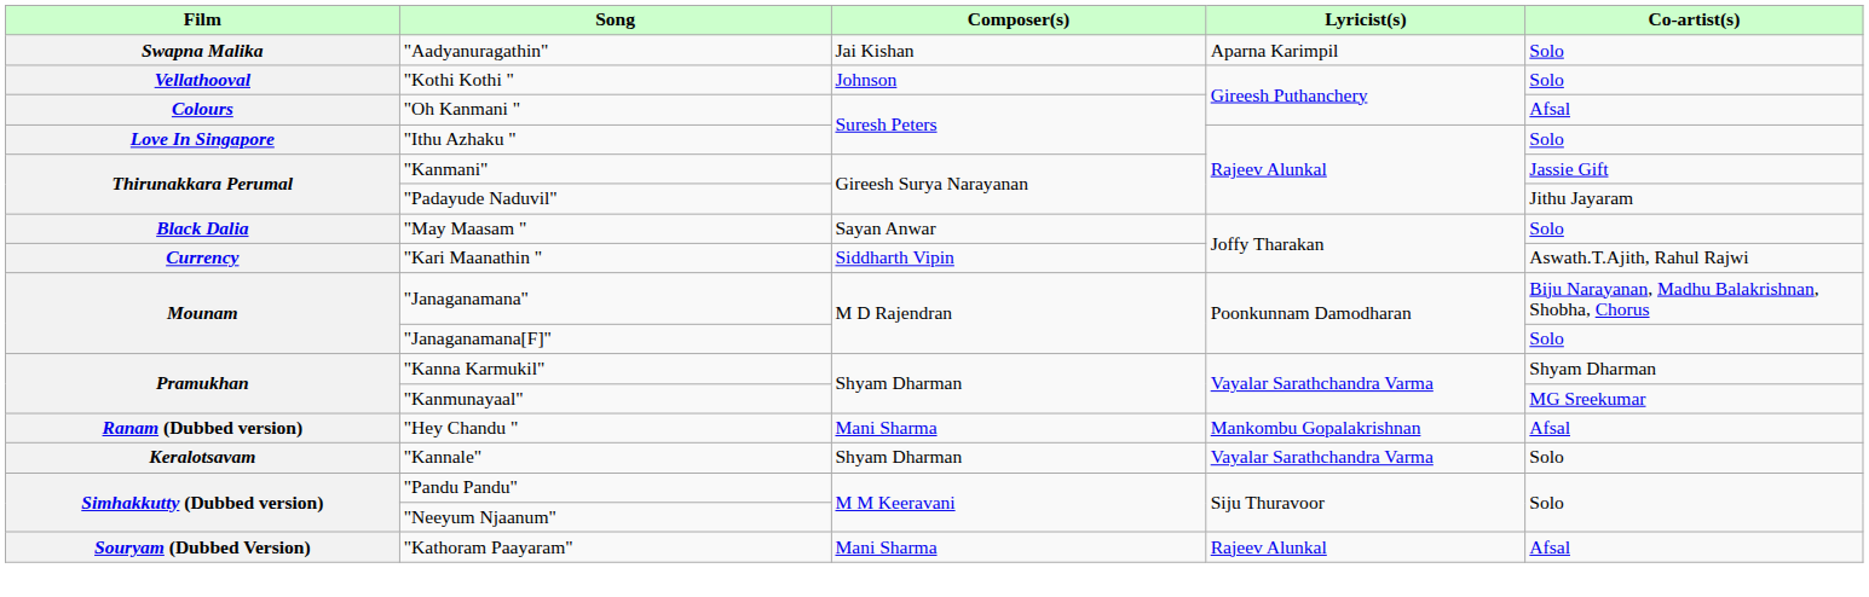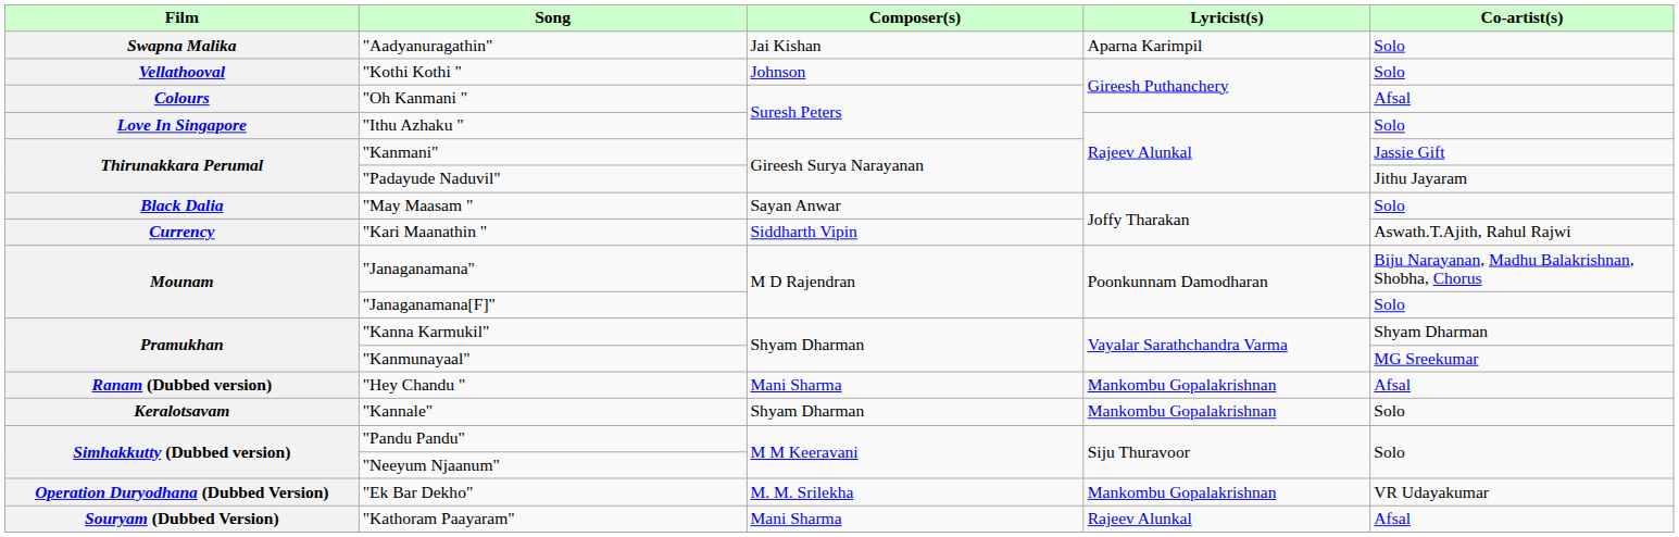"Kannale" | Lyricist(s): Vayalar Sarathchandra Varma -> Mankombu Gopalakrishnan
+ row: Operation Duryodhana (Dubbed Version) | "Ek Bar Dekho" | M. M. Srilekha | Mankombu Gopalakrishnan | VR Udayakumar
